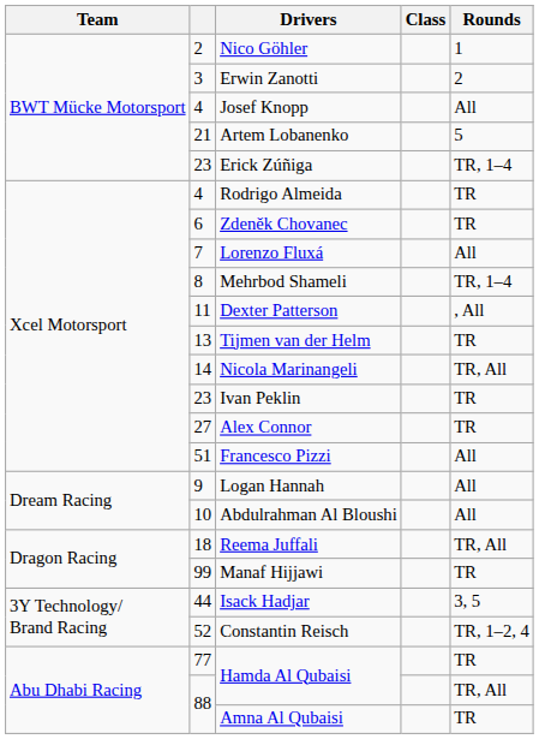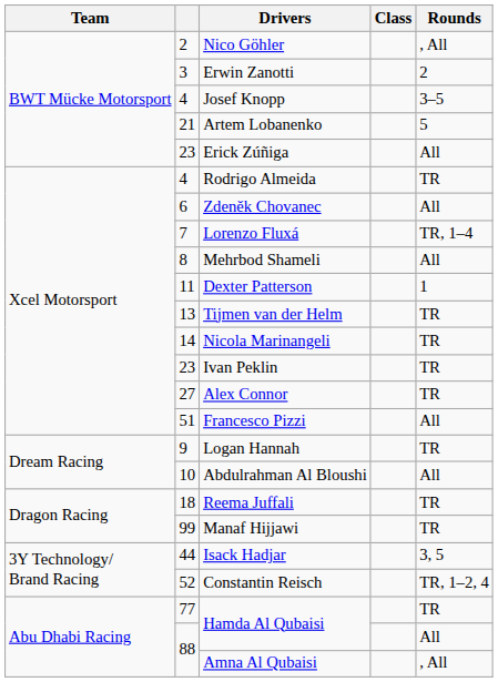Nico Göhler | Rounds: 1 -> , All
Josef Knopp | Rounds: All -> 3–5
Erick Zúñiga | Rounds: TR, 1–4 -> All
Zdeněk Chovanec | Rounds: TR -> All
Lorenzo Fluxá | Rounds: All -> TR, 1–4
Mehrbod Shameli | Rounds: TR, 1–4 -> All
Dexter Patterson | Rounds: , All -> 1
Nicola Marinangeli | Rounds: TR, All -> TR
Logan Hannah | Rounds: All -> TR
Reema Juffali | Rounds: TR, All -> TR
88 / Hamda Al Qubaisi | Rounds: TR, All -> All
Amna Al Qubaisi | Rounds: TR -> , All
